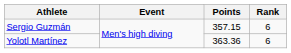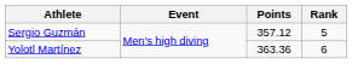Sergio Guzmán | Points: 357.15 -> 357.12
Sergio Guzmán | Rank: 6 -> 5
